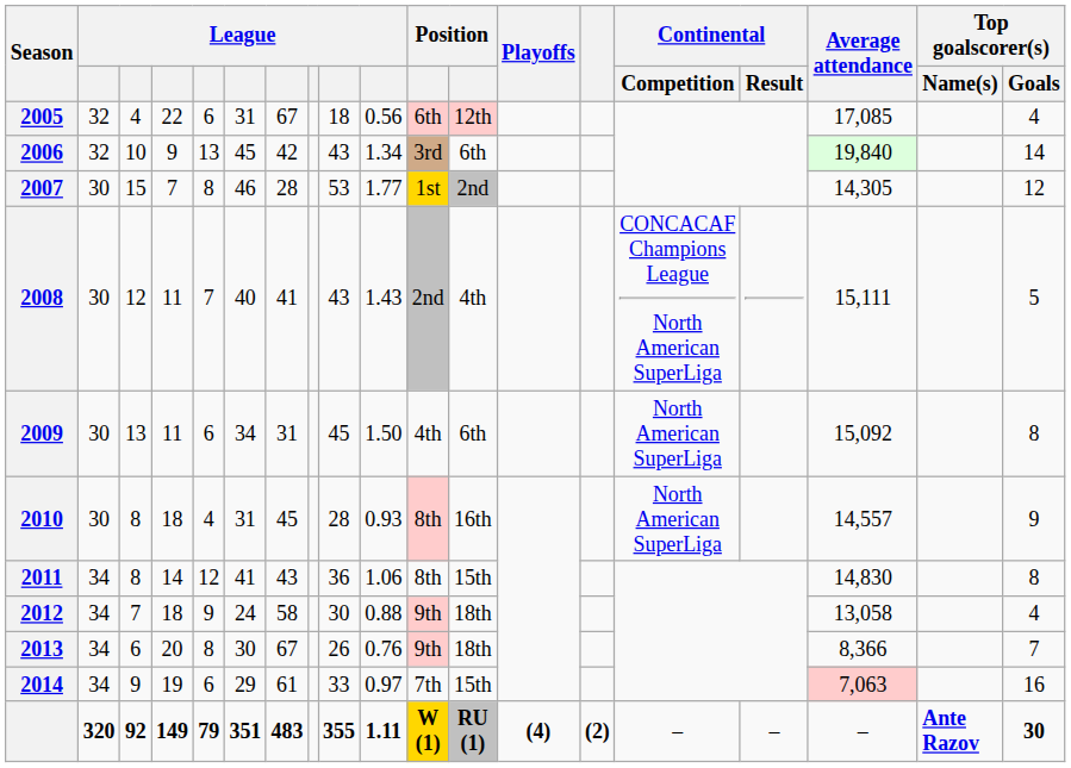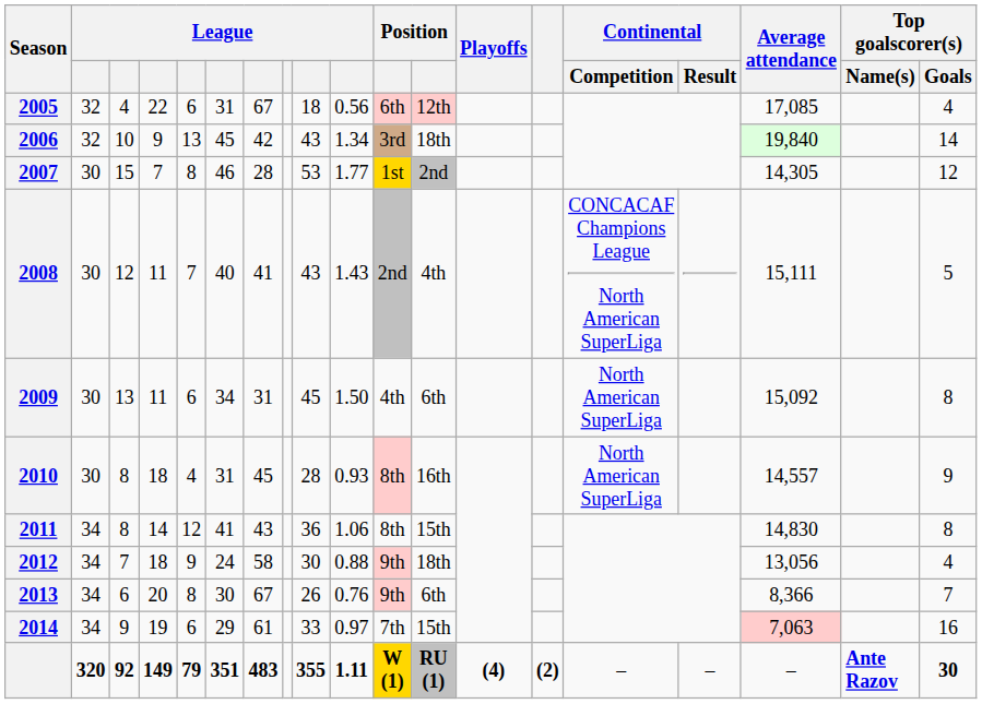2006 | column 12: 6th -> 18th
2012 | Average attendance: 13,058 -> 13,056
2013 | column 12: 18th -> 6th
